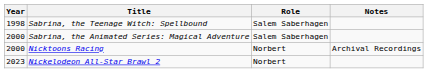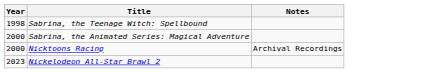- column: Role | Salem Saberhagen | Salem Saberhagen | Norbert | Norbert
